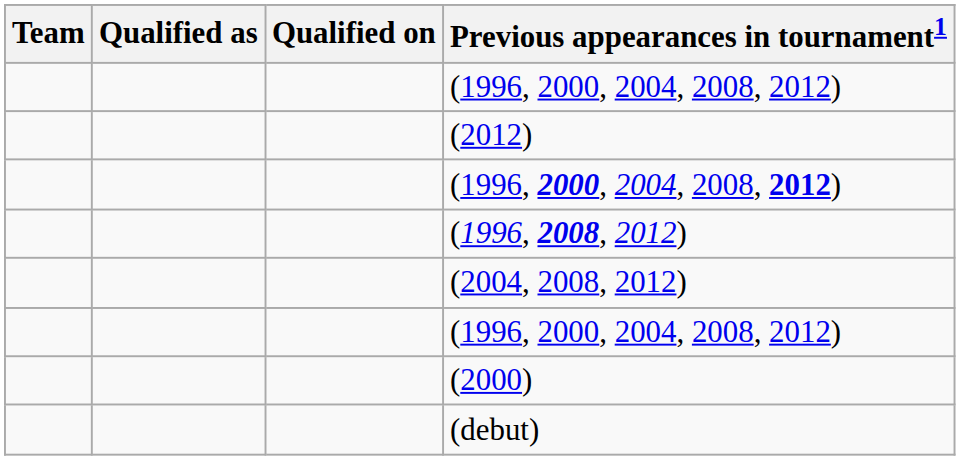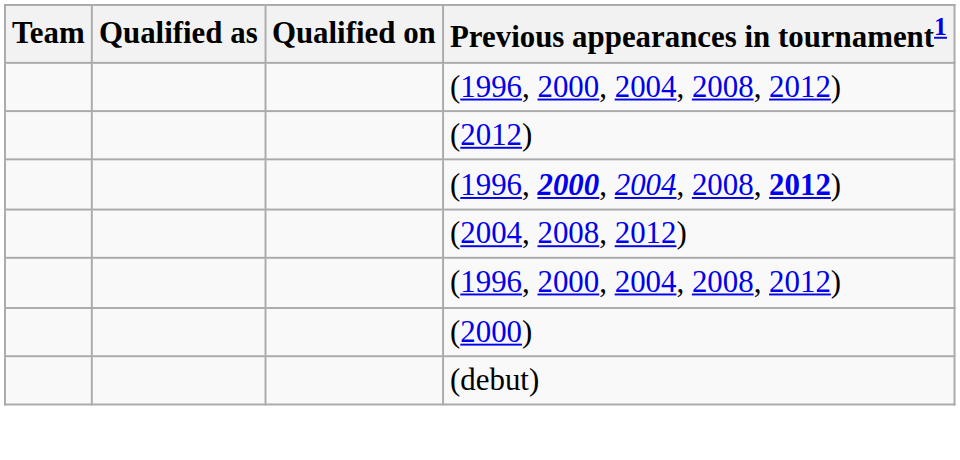- row: (1996, 2008, 2012)
